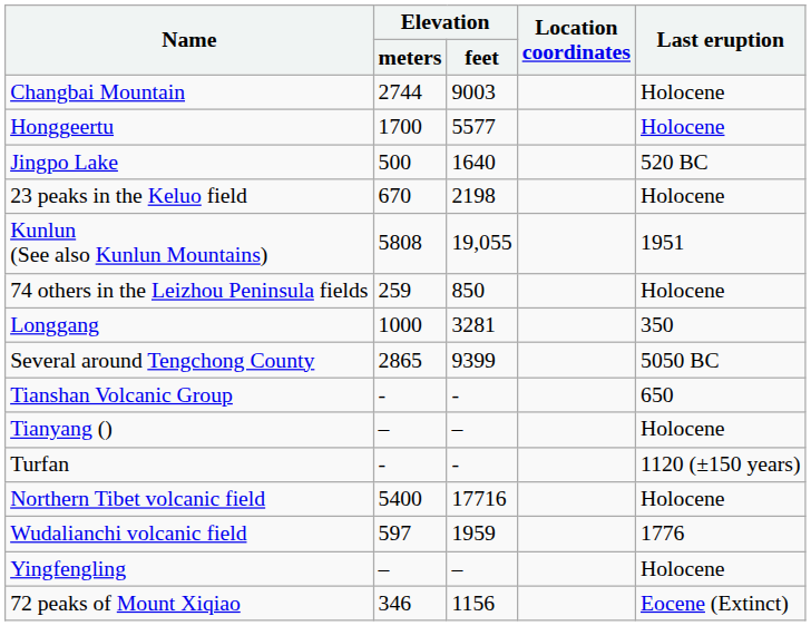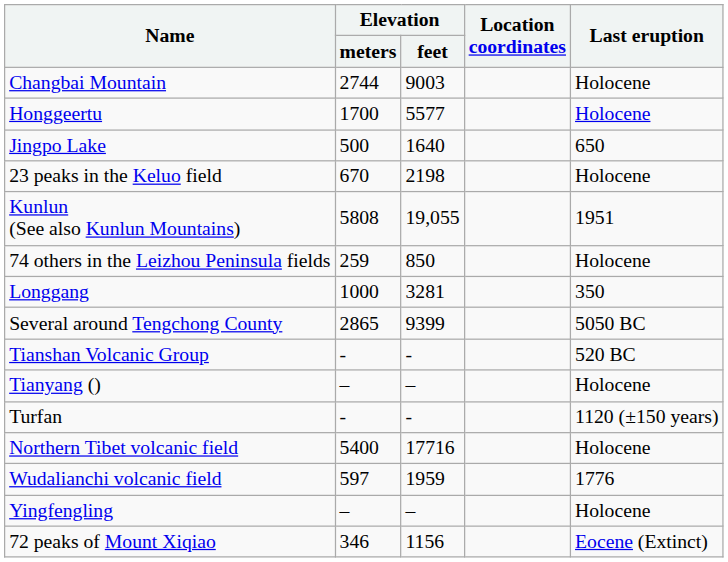Jingpo Lake | Last eruption: 520 BC -> 650
Tianshan Volcanic Group | Last eruption: 650 -> 520 BC
